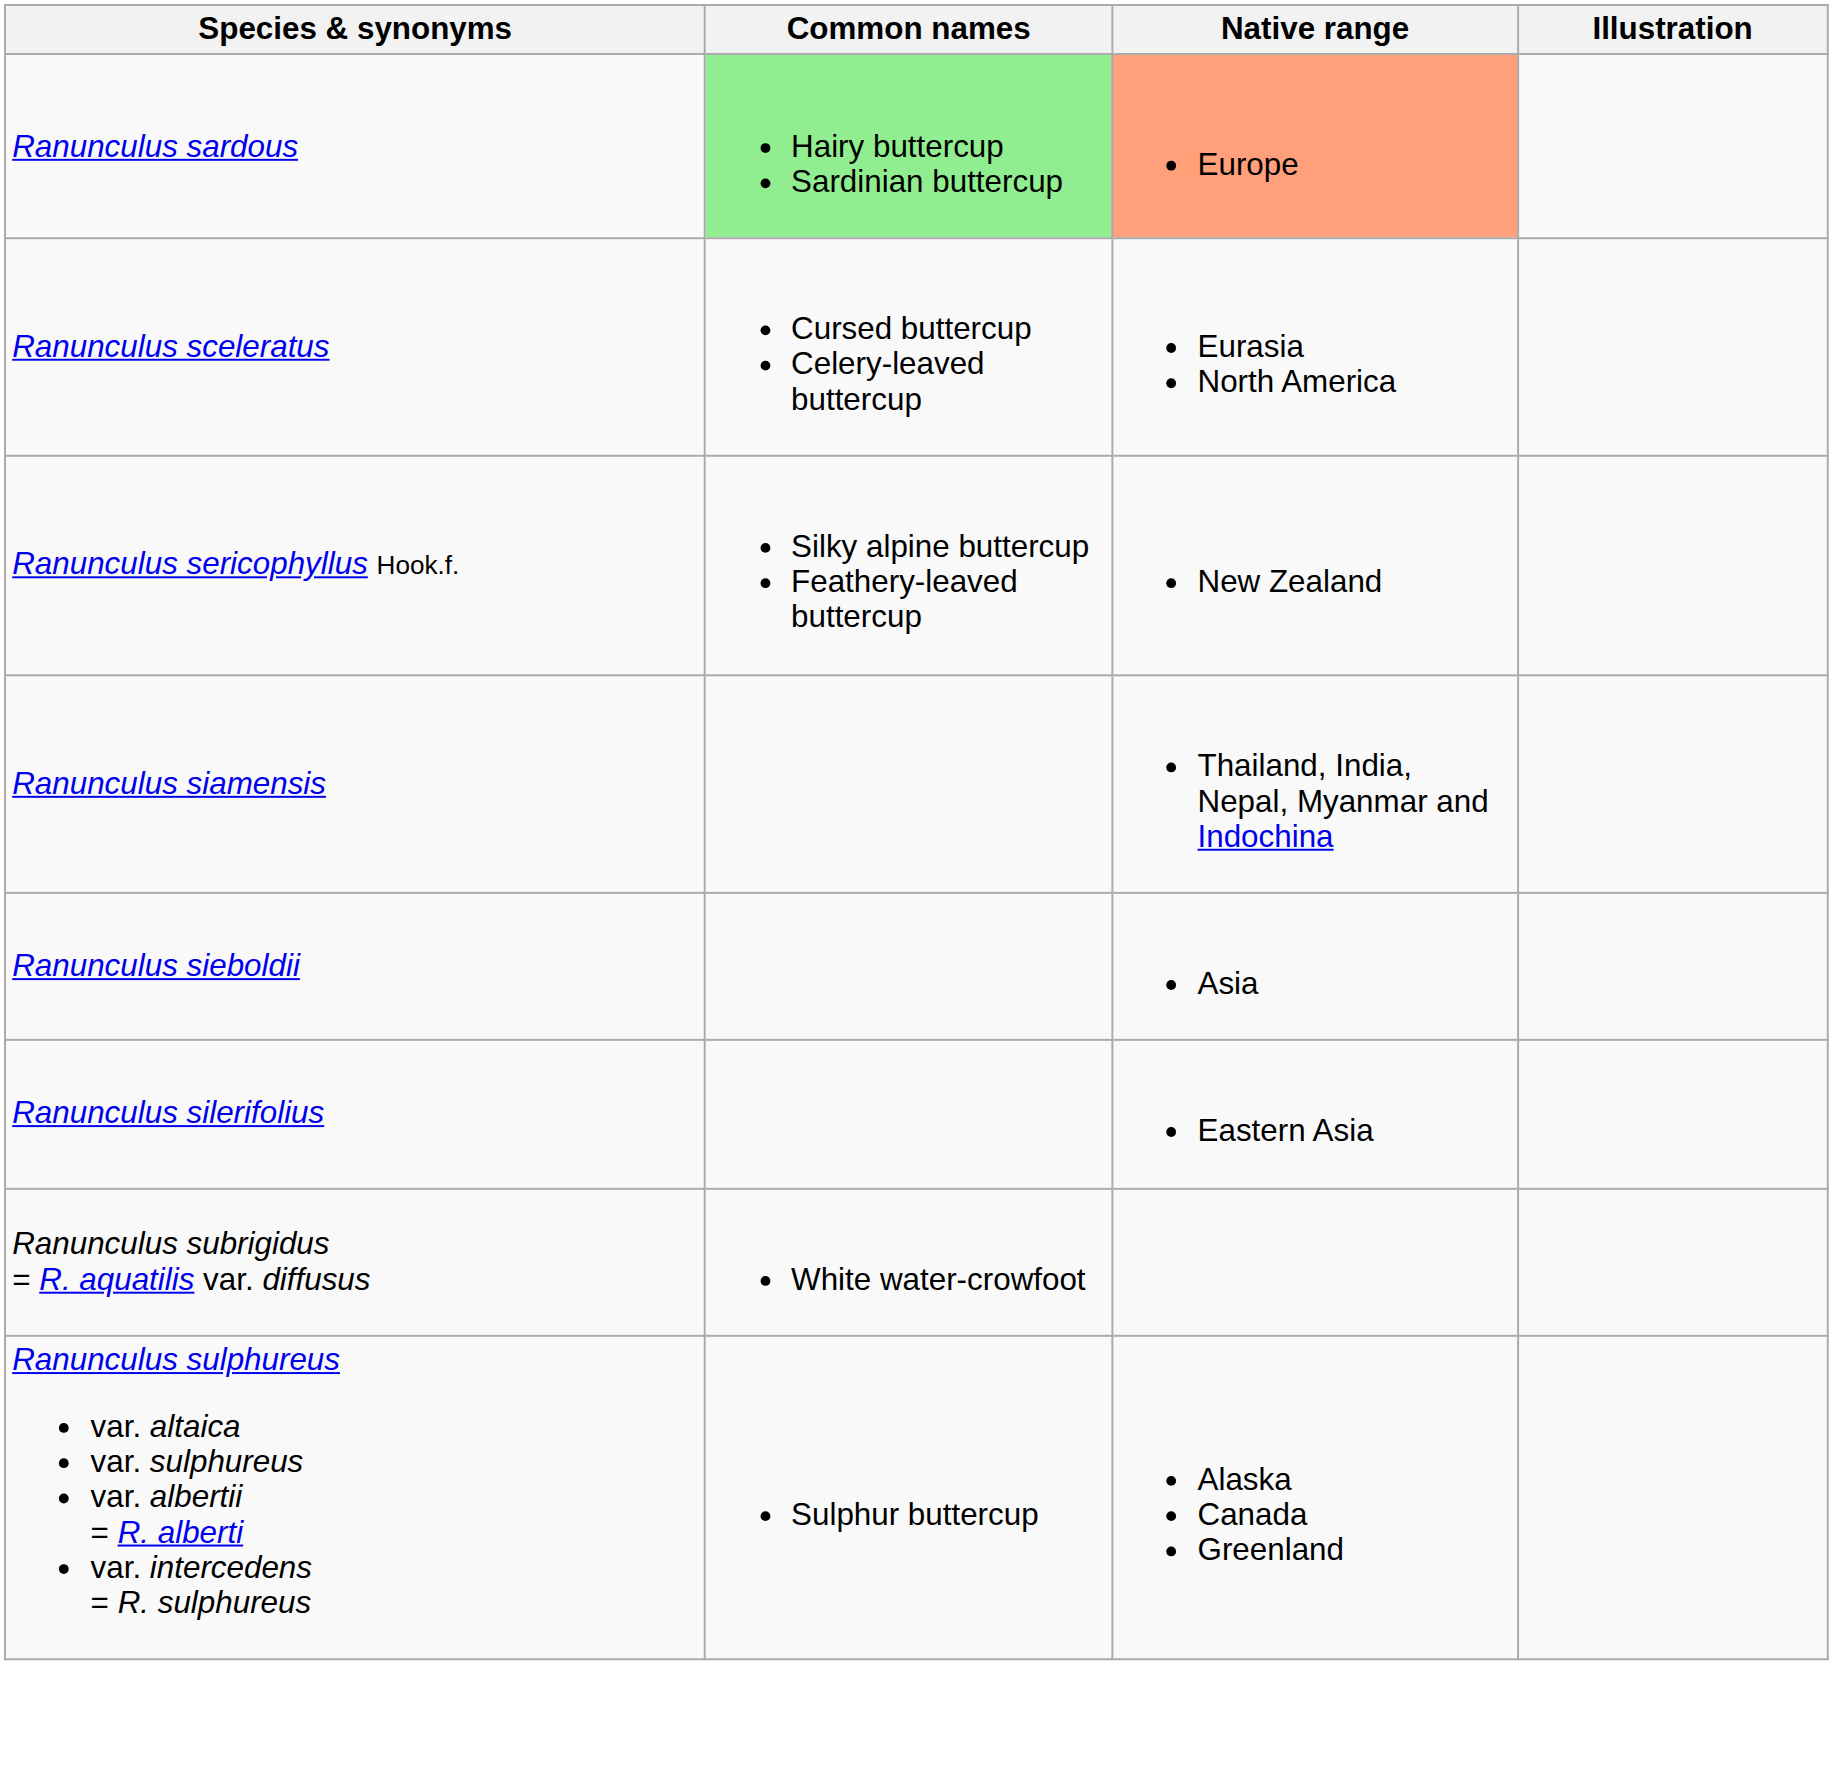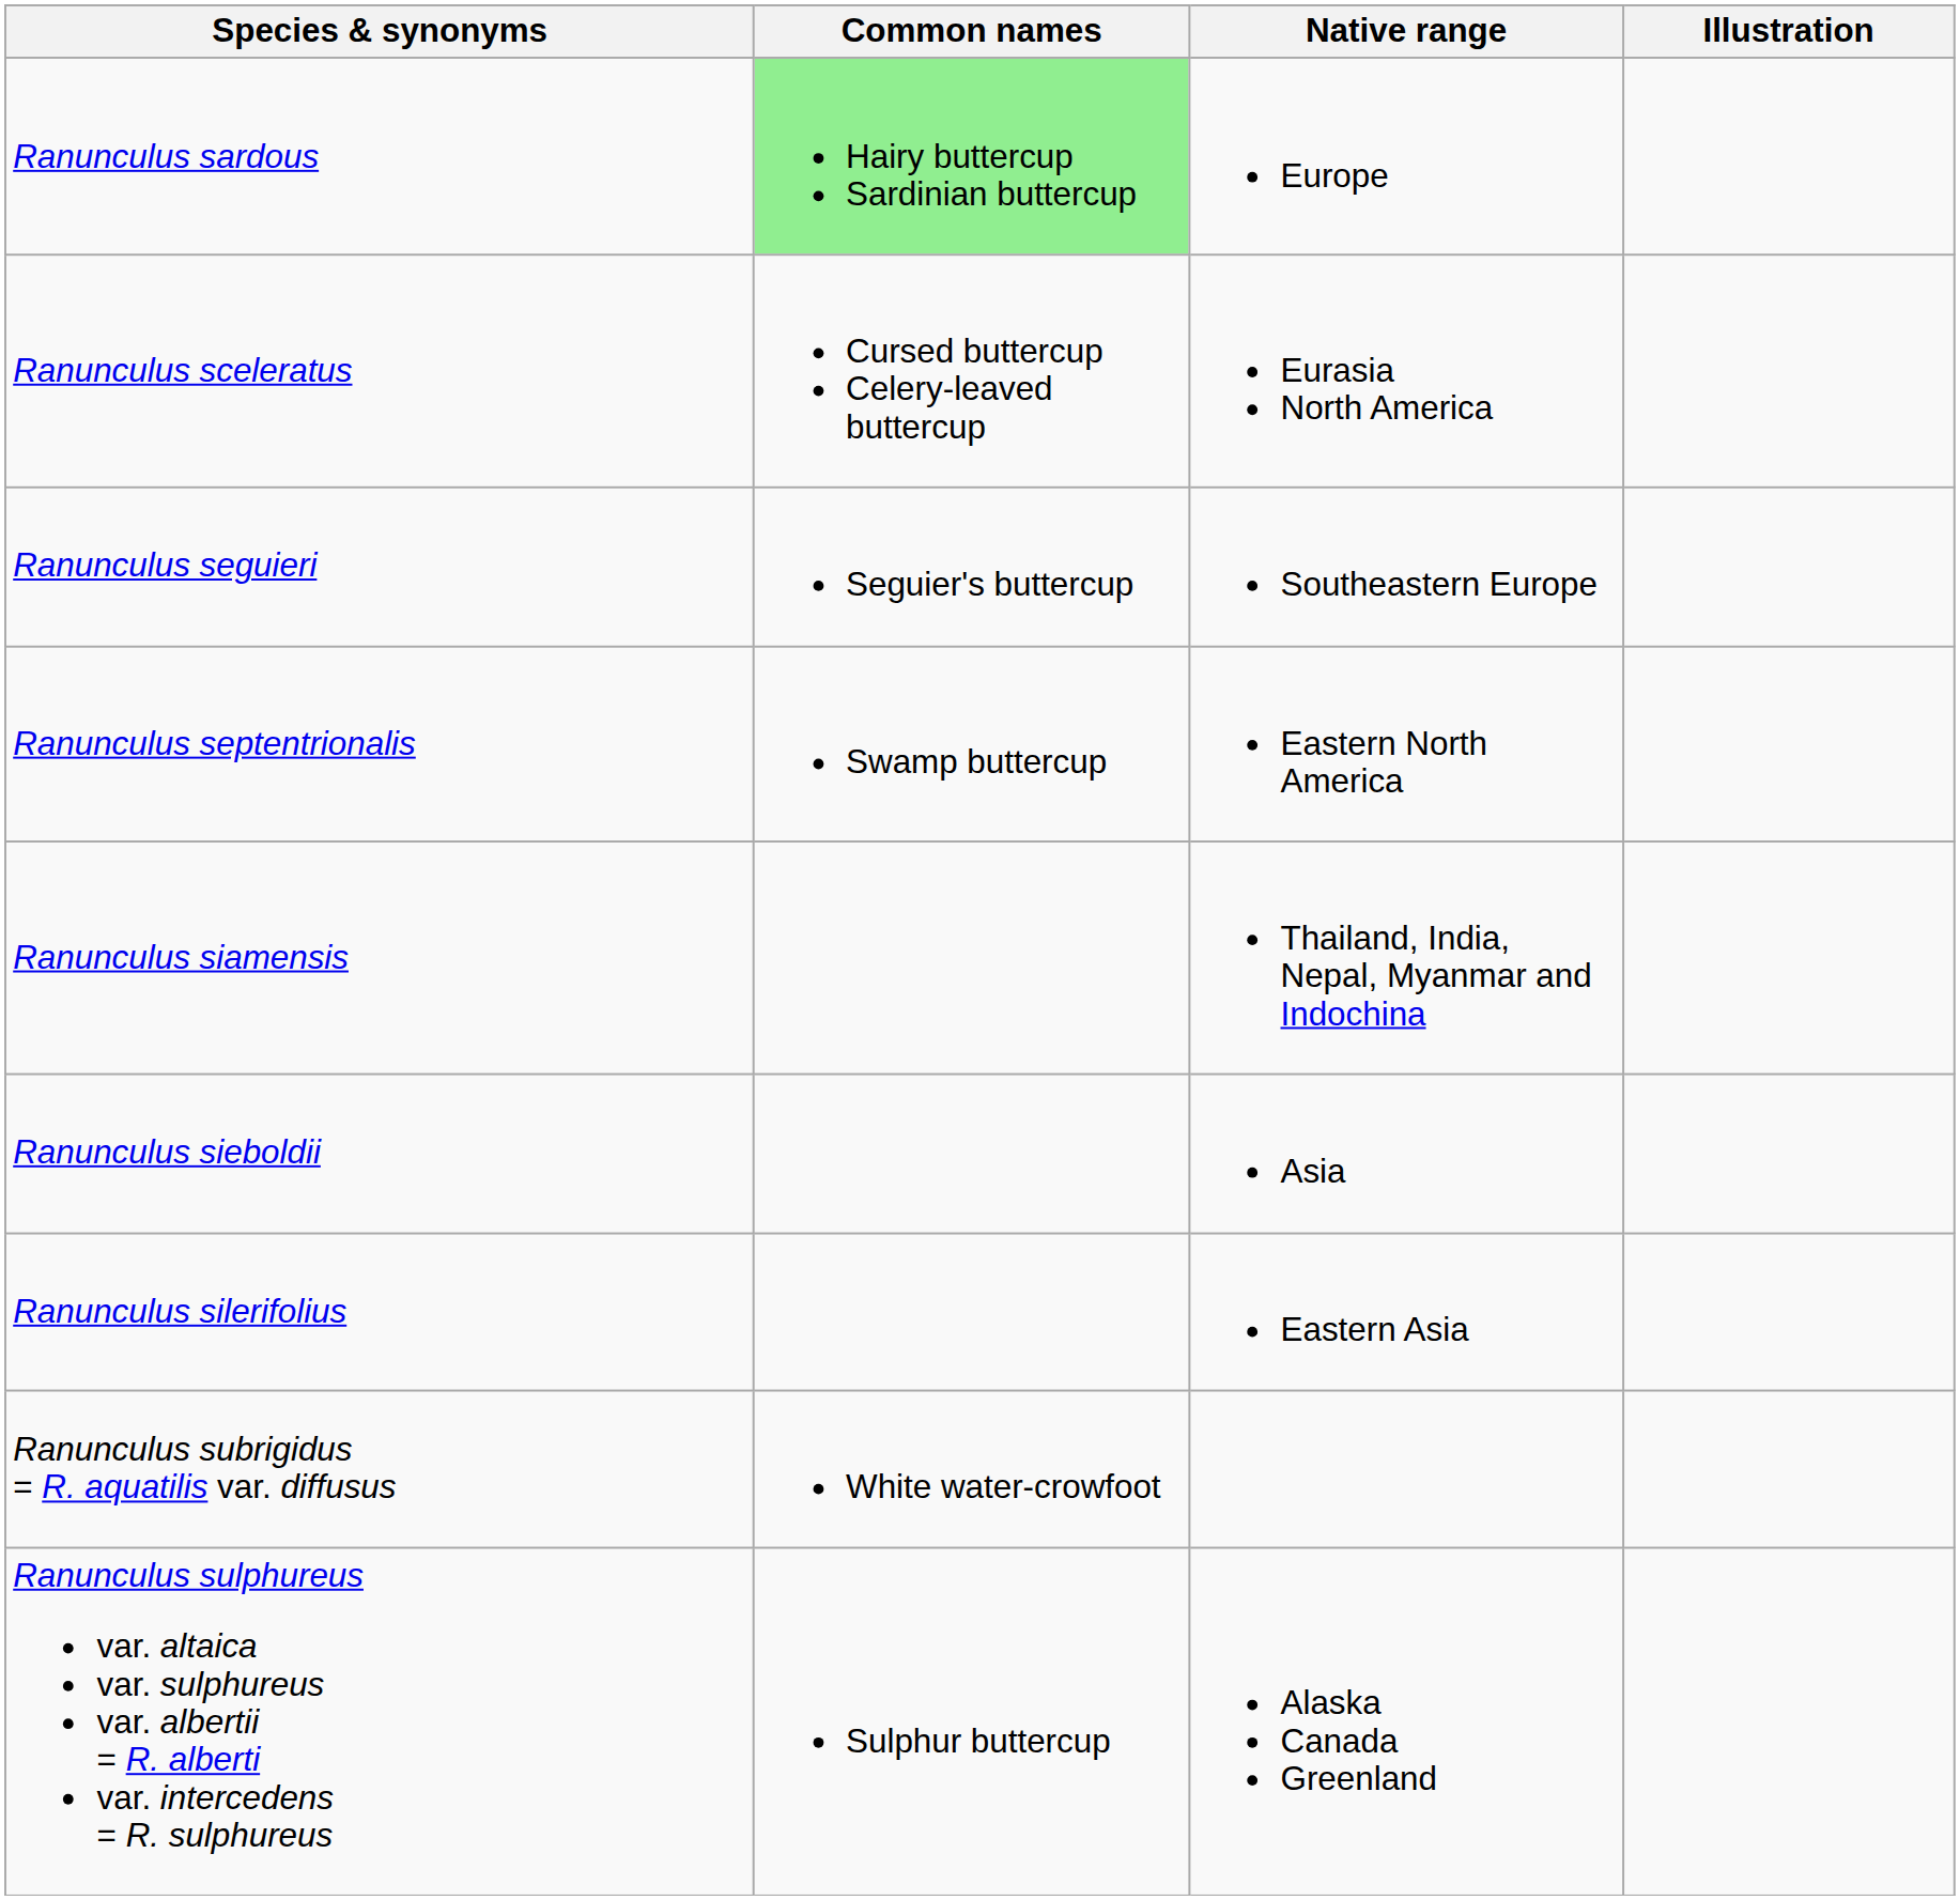Ranunculus sardous | Native range: lightsalmon background -> no background
+ row: Ranunculus seguieri | Seguier's buttercup | Southeastern Europe
+ row: Ranunculus septentrionalis | Swamp buttercup | Eastern North America
- row: Ranunculus sericophyllus Hook.f. | Silky alpine buttercup Feathery-leaved buttercup | New Zealand
